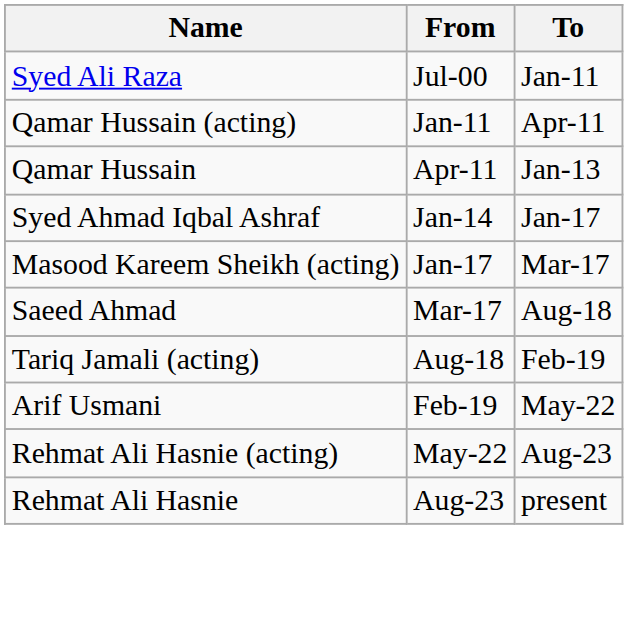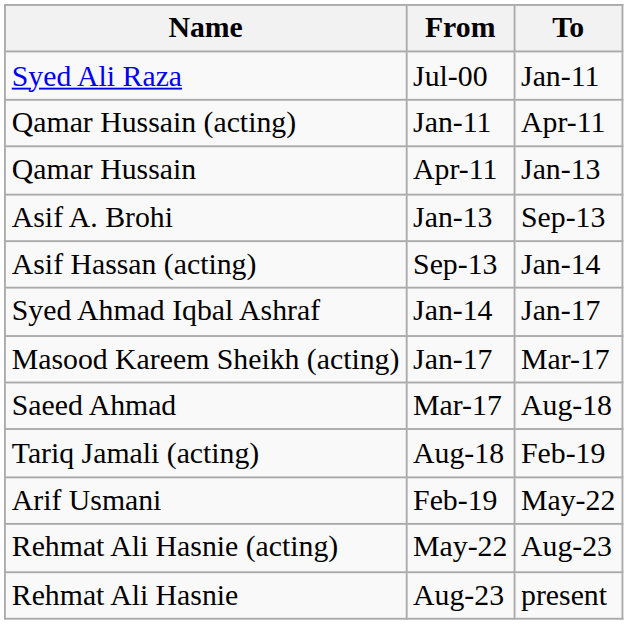+ row: Asif A. Brohi | Jan-13 | Sep-13
+ row: Asif Hassan (acting) | Sep-13 | Jan-14
